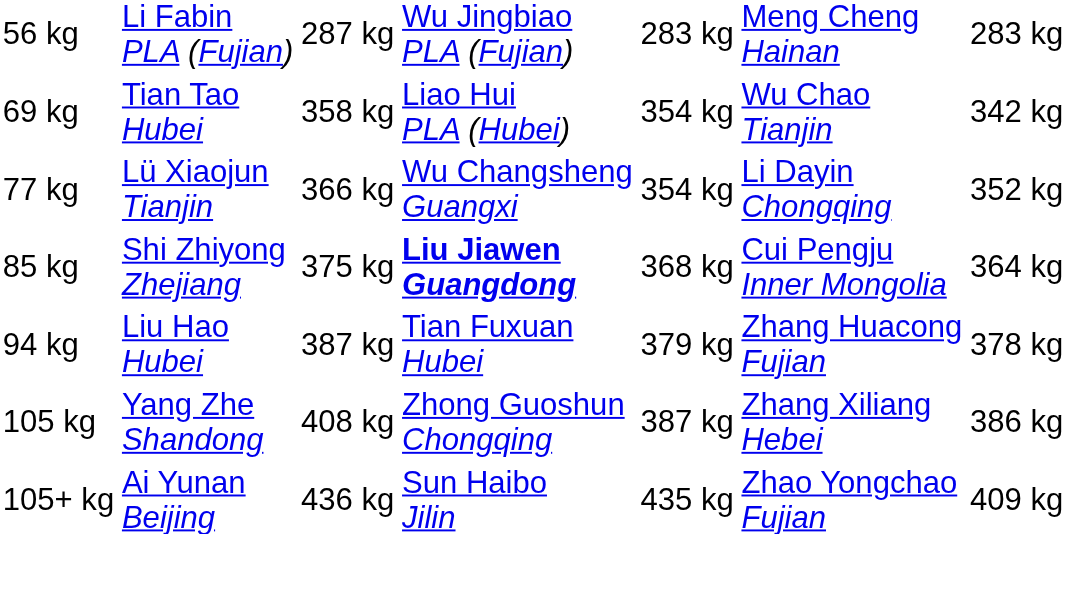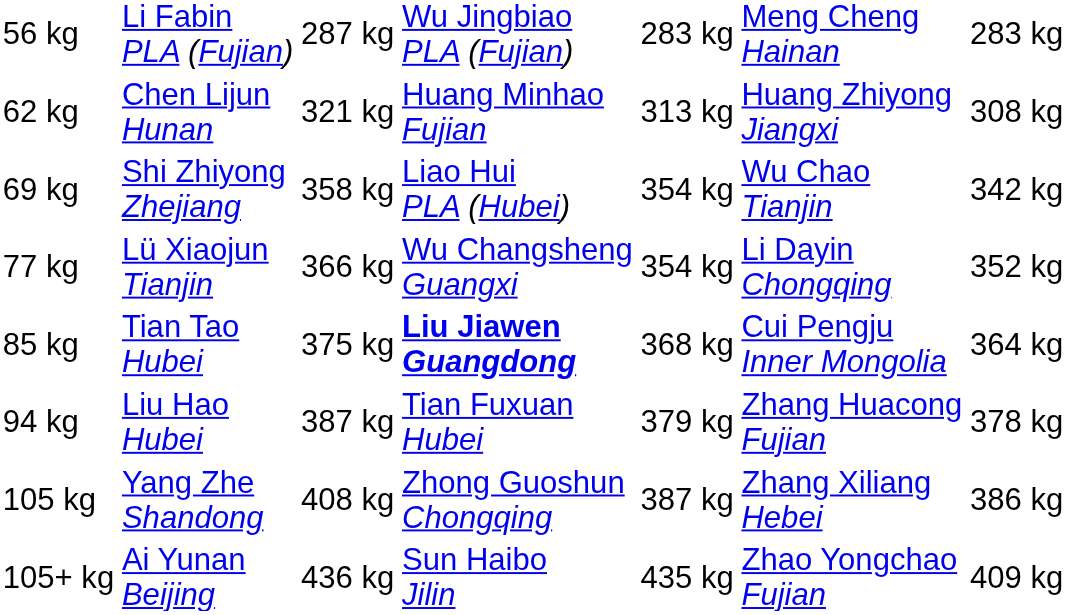+ row: 62 kg | Chen Lijun Hunan | 321 kg | Huang Minhao Fujian | 313 kg | Huang Zhiyong Jiangxi | 308 kg
69 kg | column 2: Tian Tao Hubei -> Shi Zhiyong Zhejiang
85 kg | column 2: Shi Zhiyong Zhejiang -> Tian Tao Hubei
